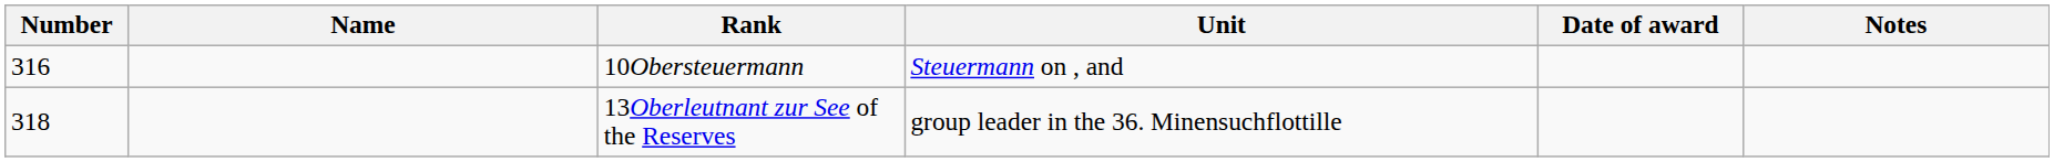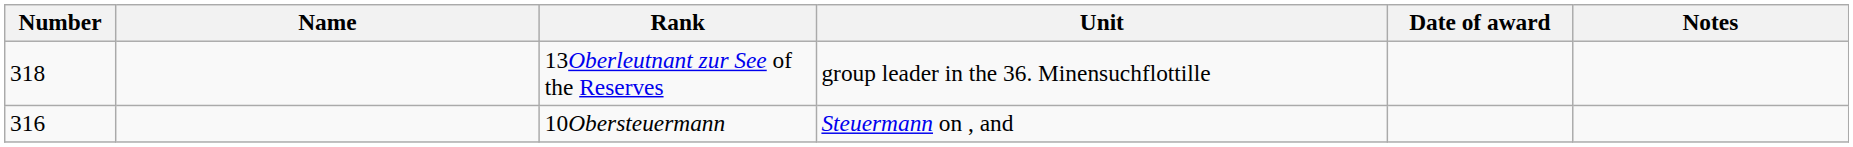rows swapped: 10Obersteuermann <-> 13Oberleutnant zur See of the Reserves
